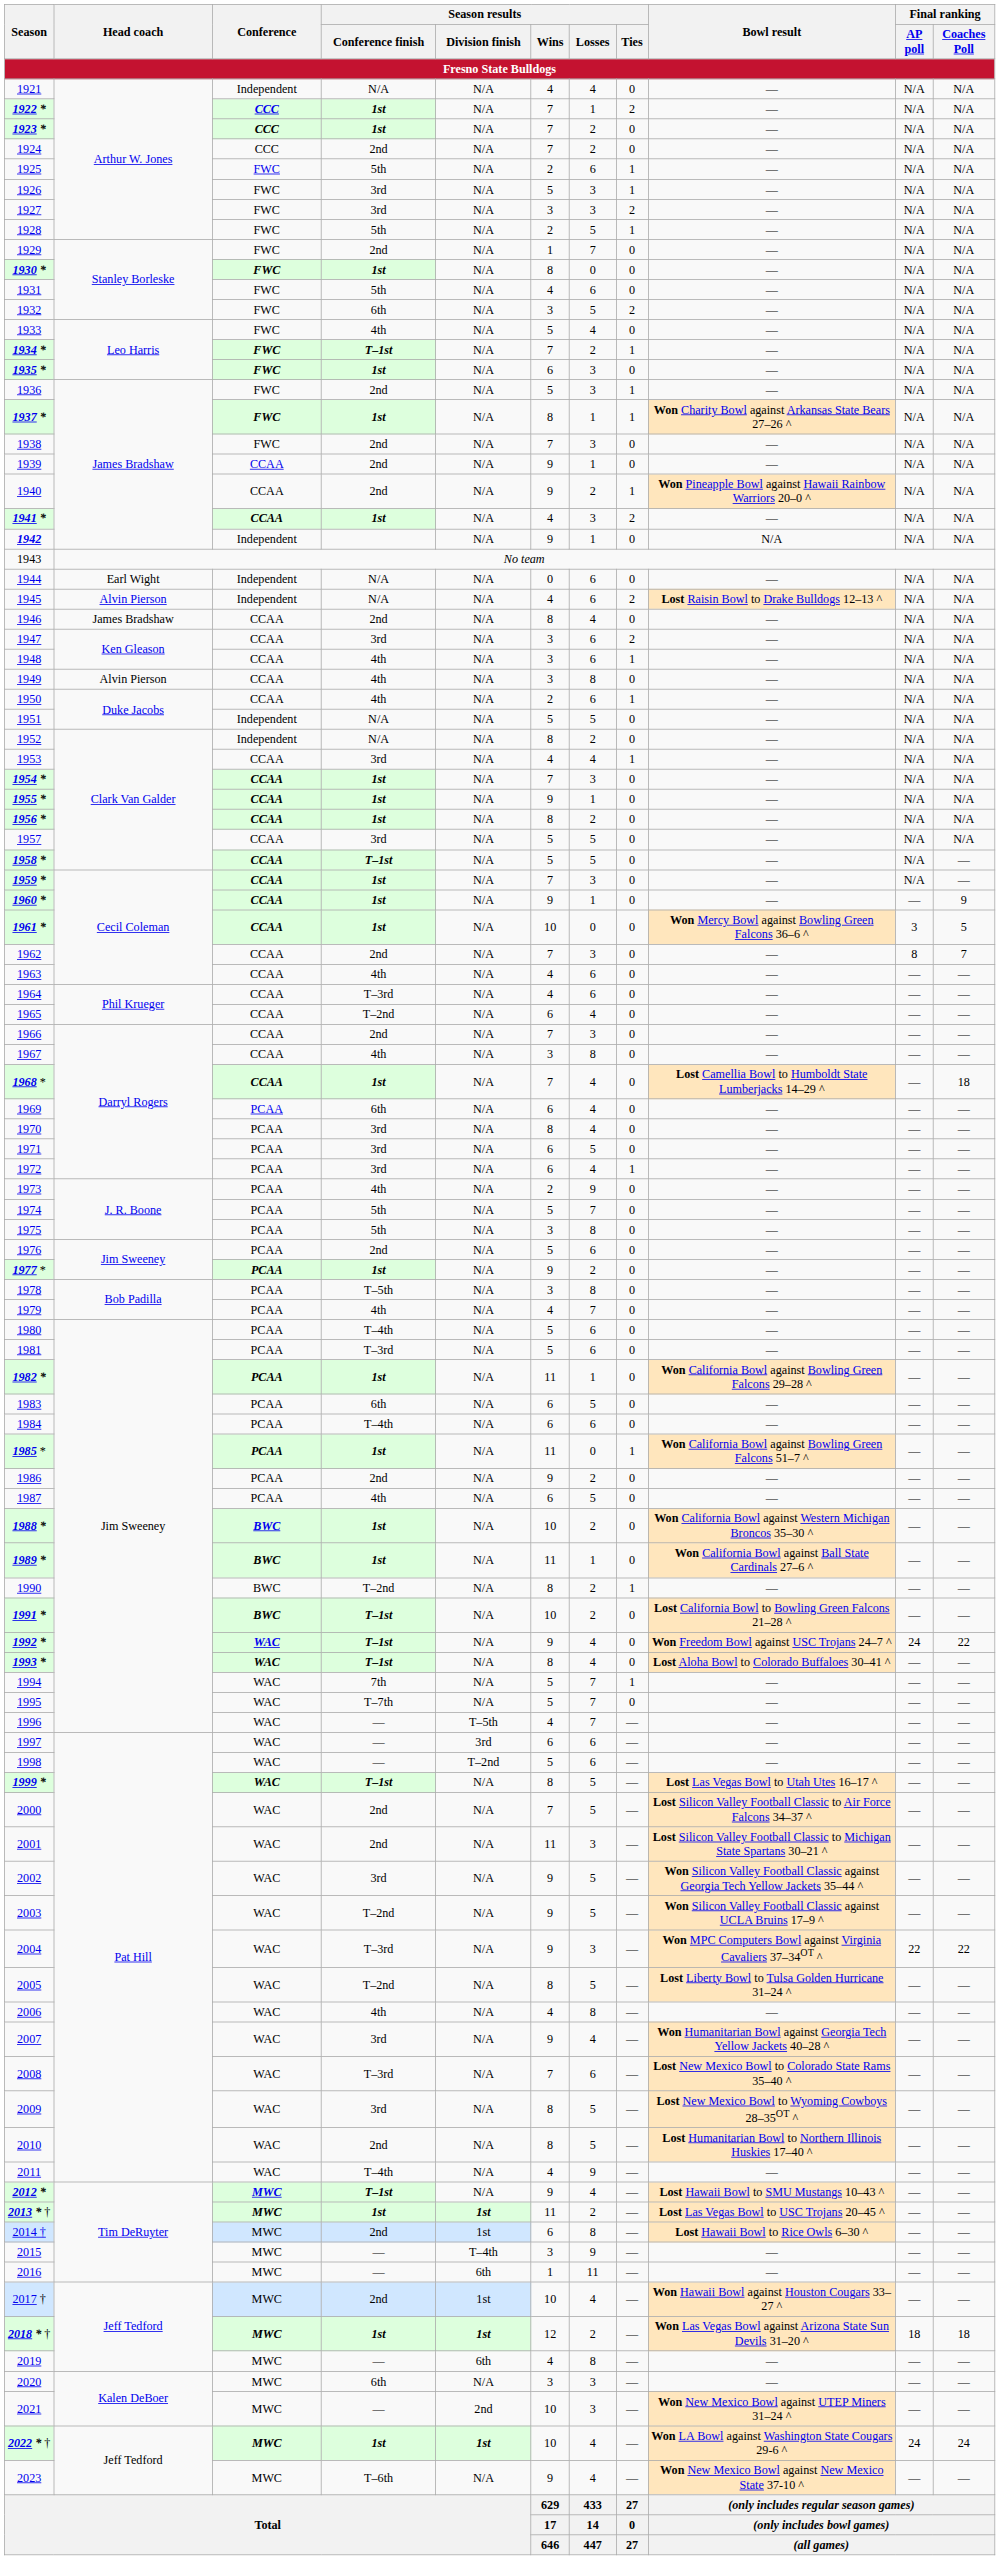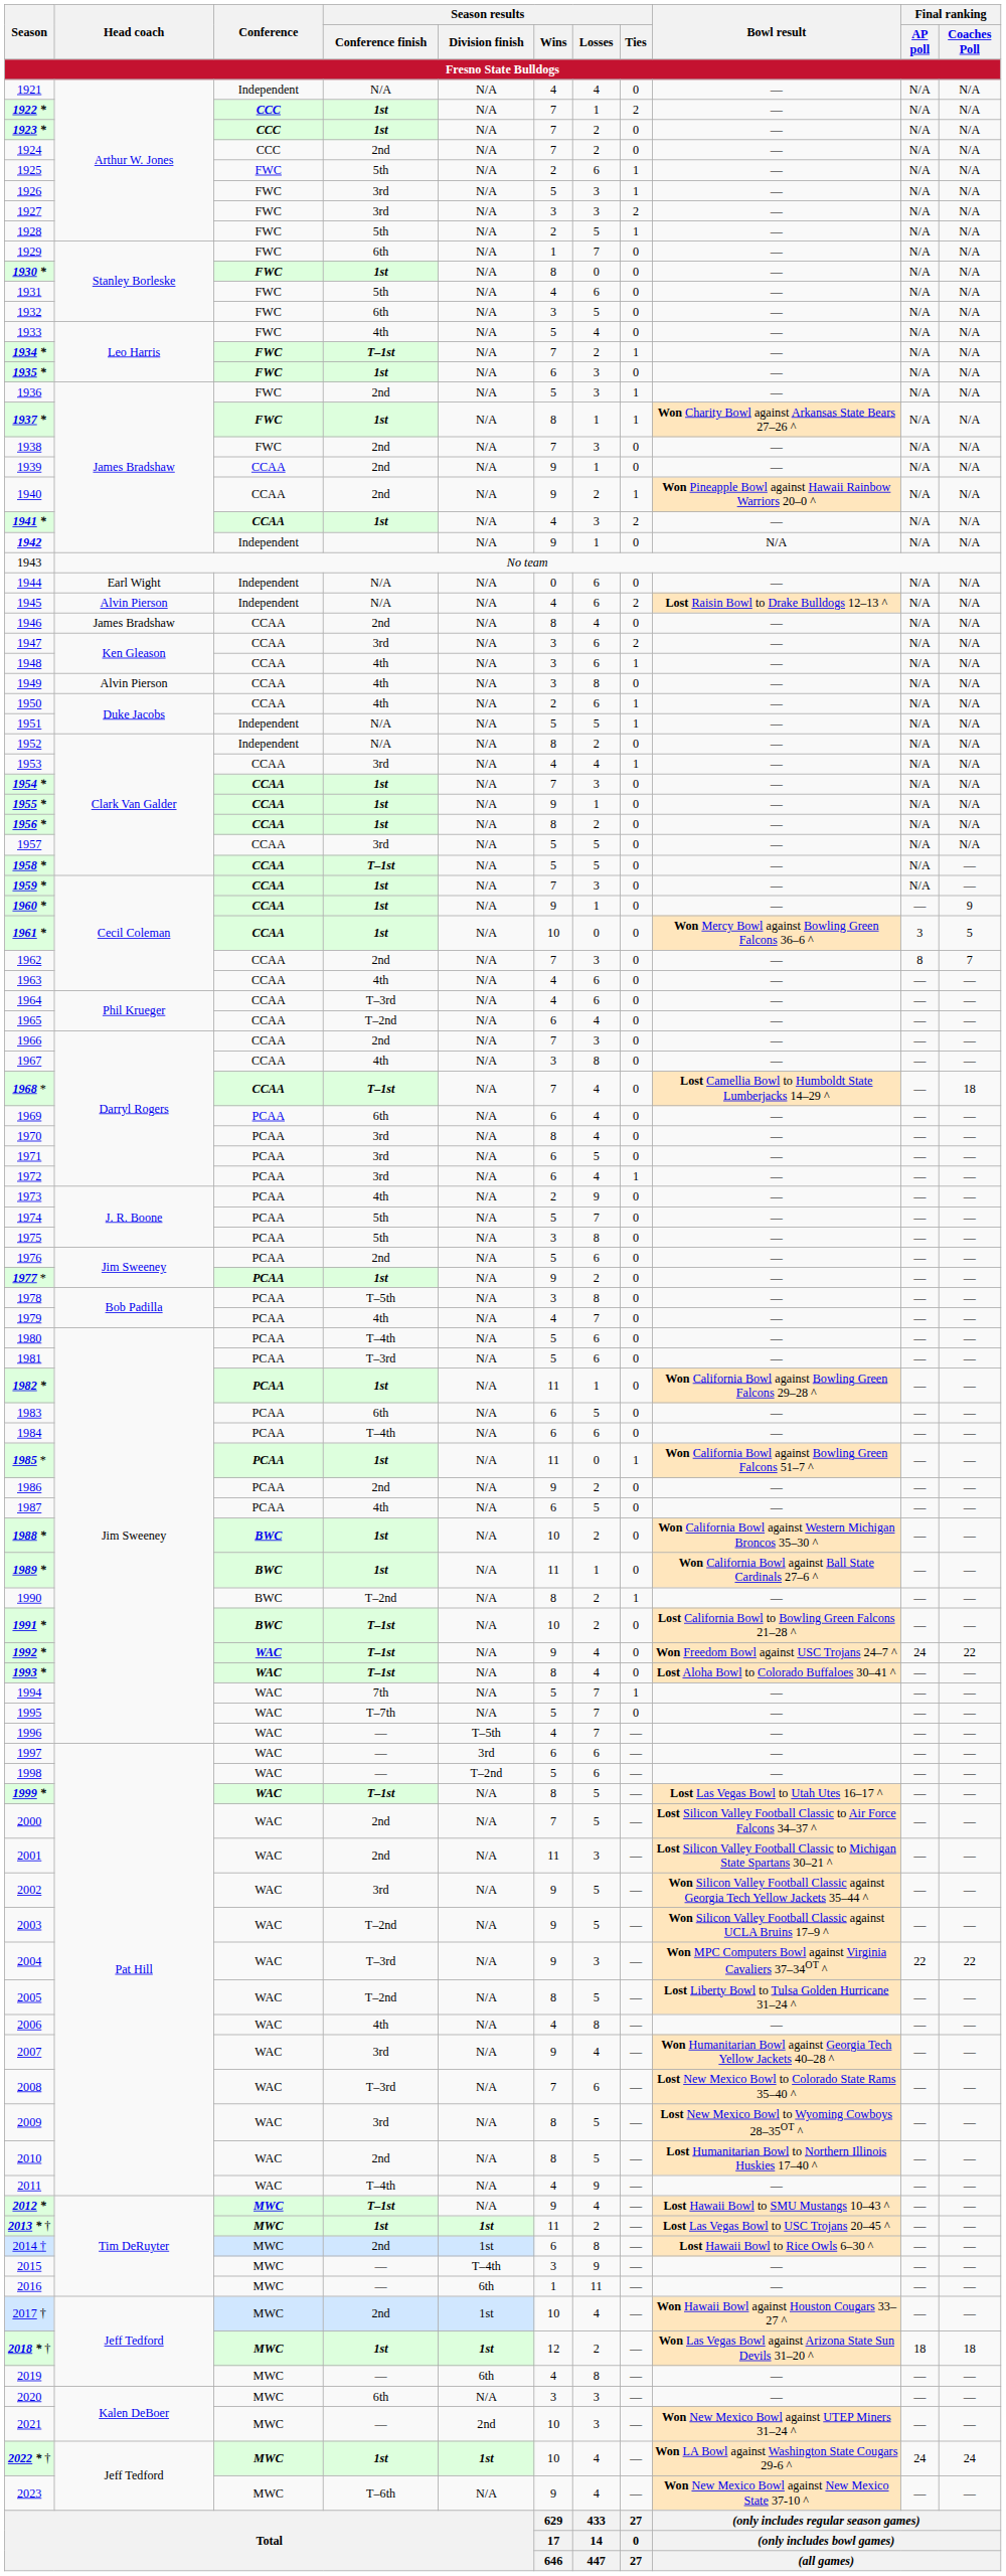1929 | Season results / Conference finish: 2nd -> 6th
1932 | Season results / Ties: 2 -> 0
1951 | Season results / Ties: 0 -> 1
1968 * | Season results / Conference finish: 1st -> T–1st
